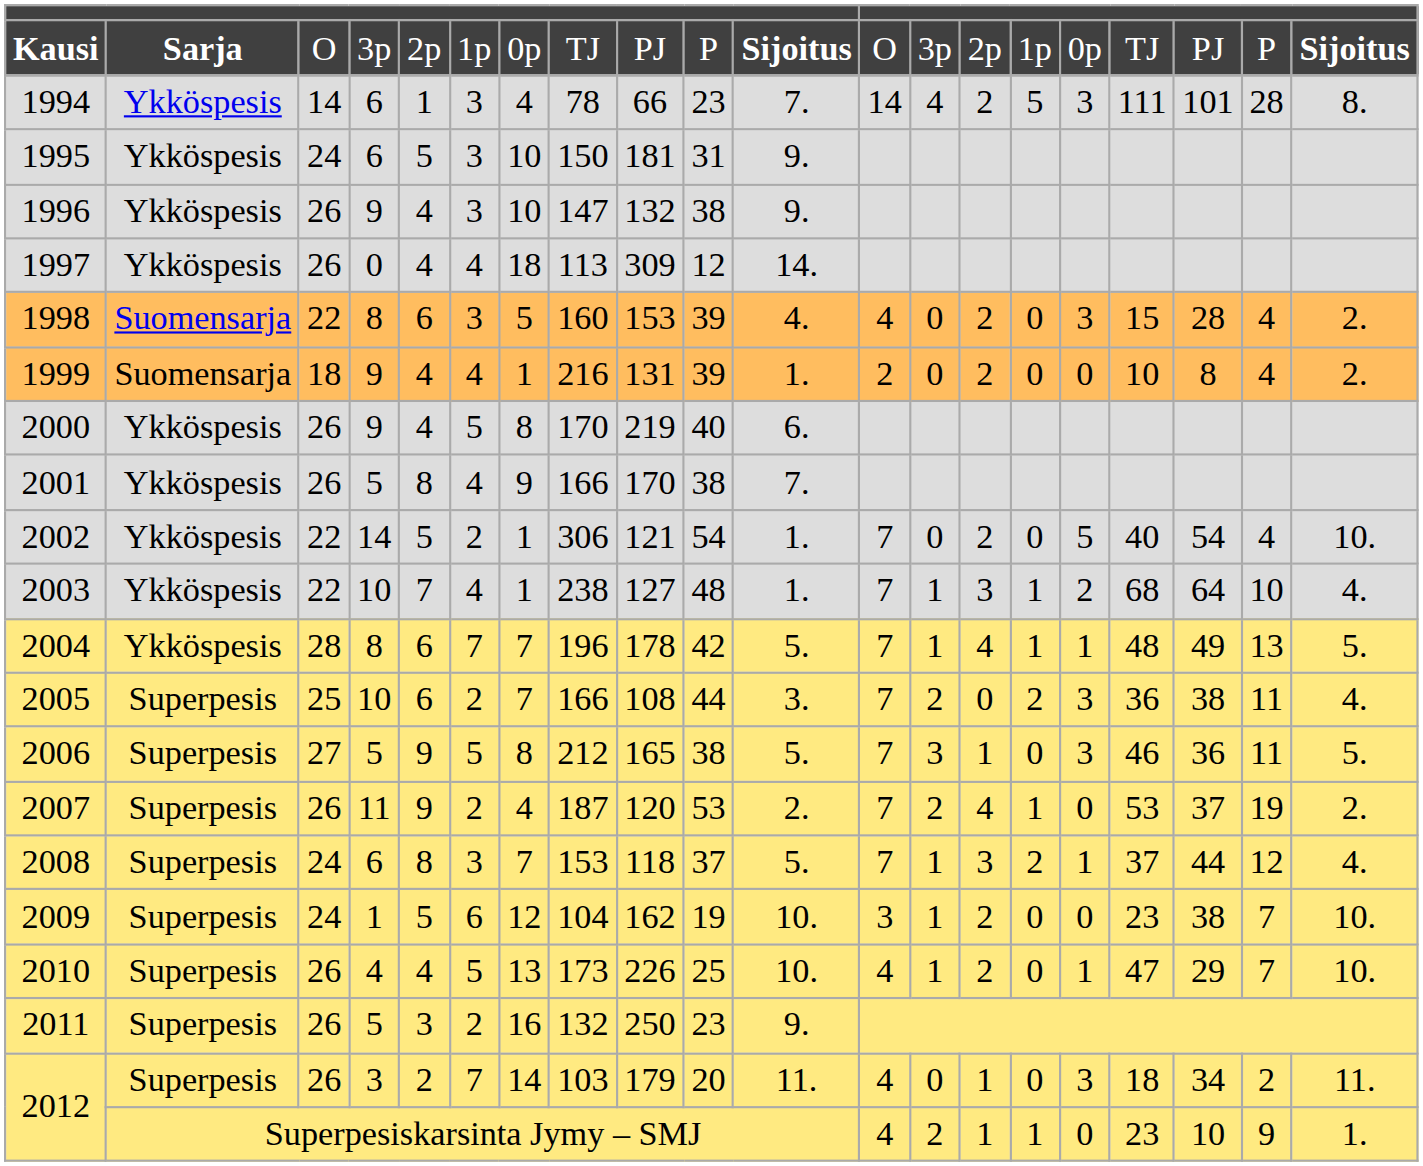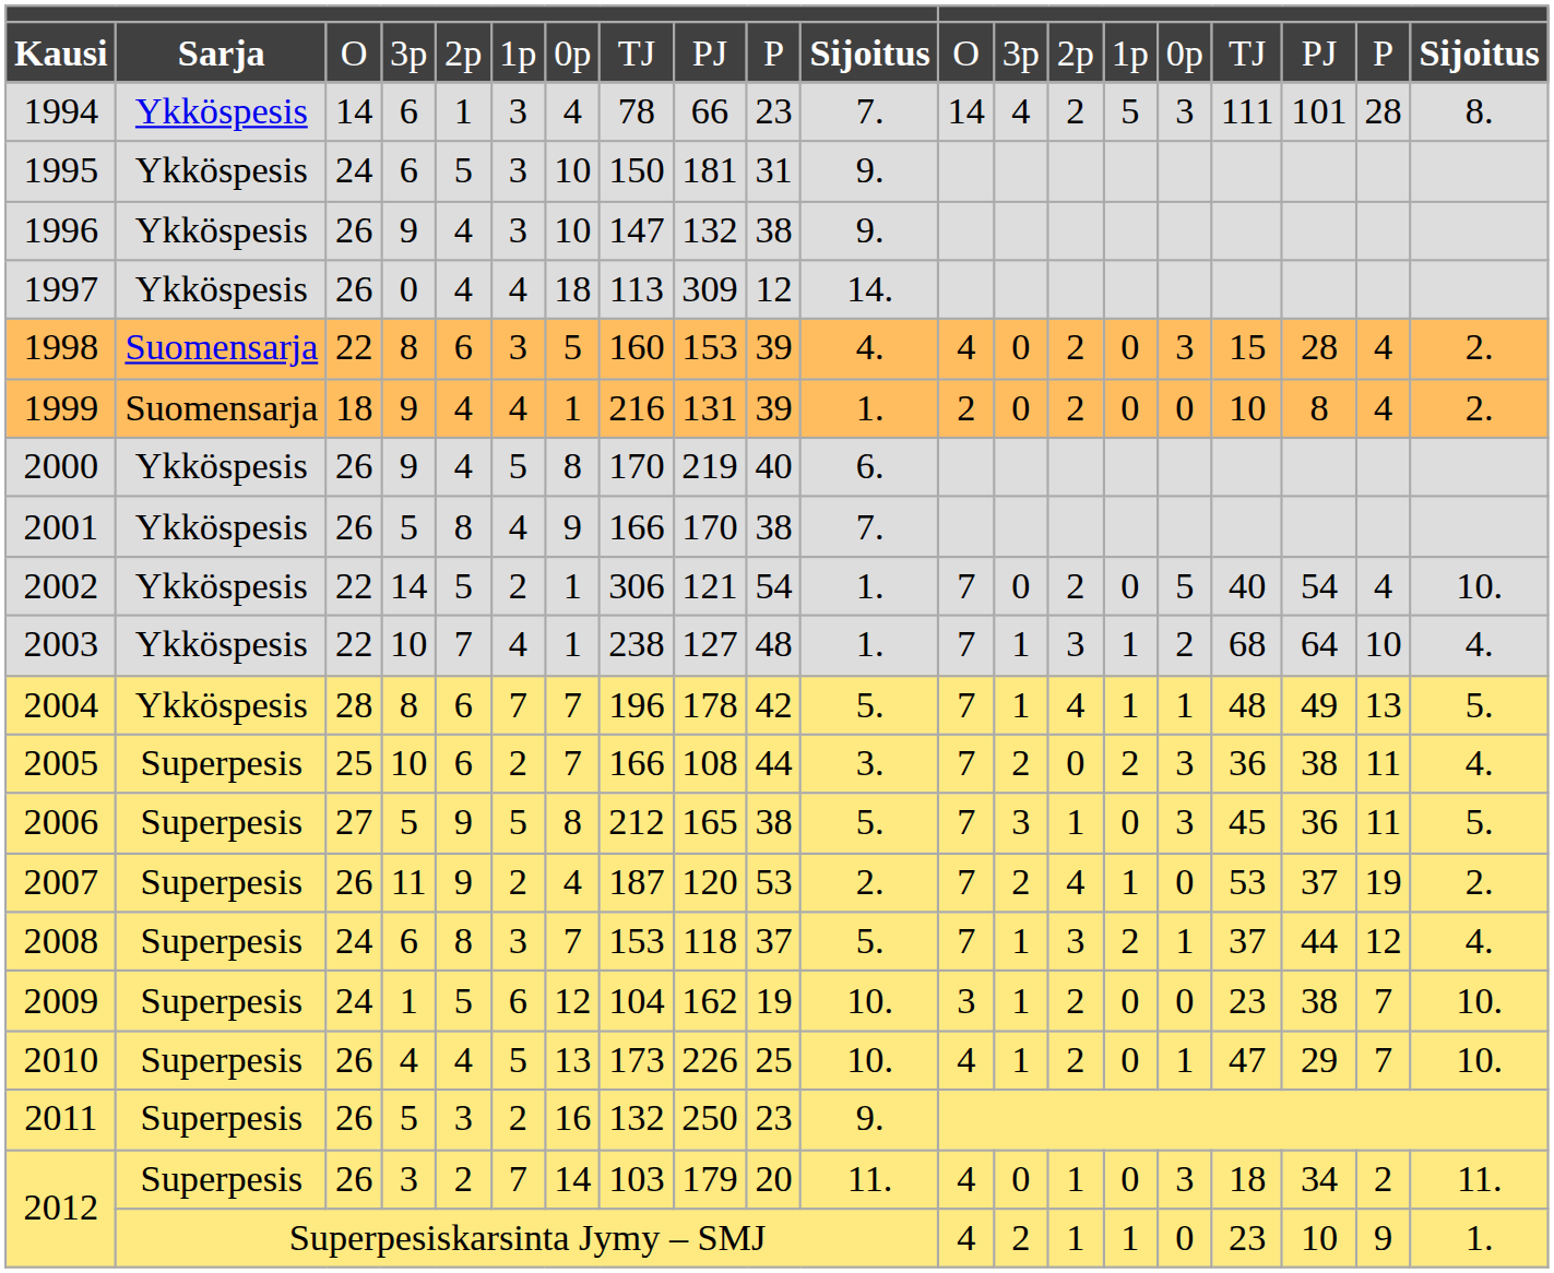2006 | column 17: 46 -> 45
